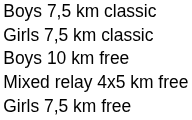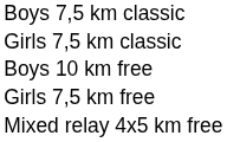rows swapped: Girls 7,5 km free <-> Mixed relay 4x5 km free
